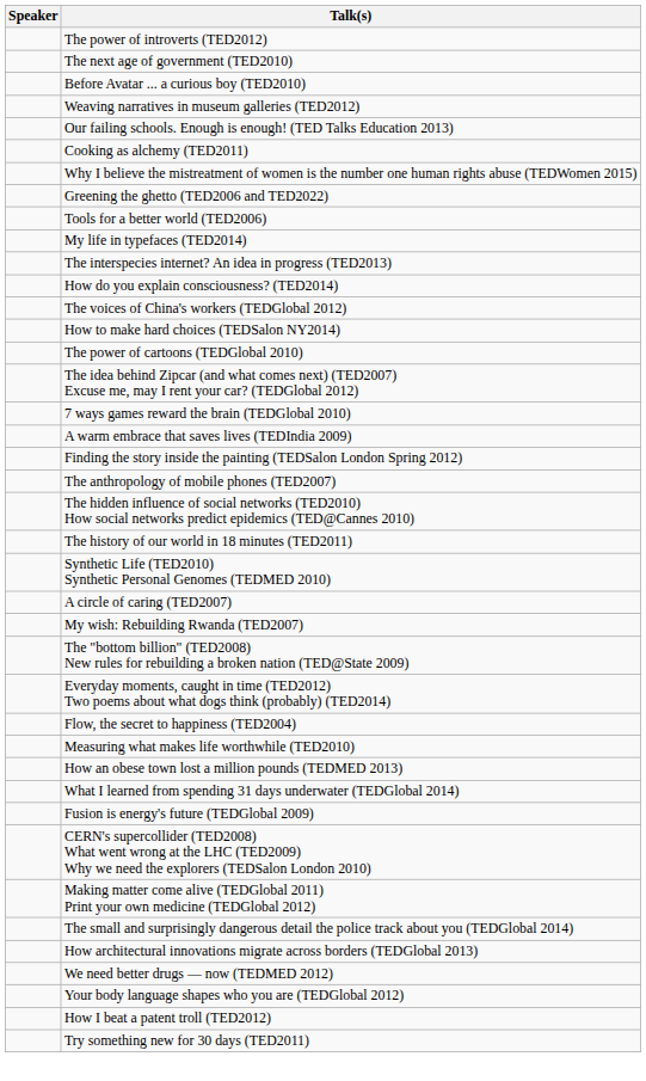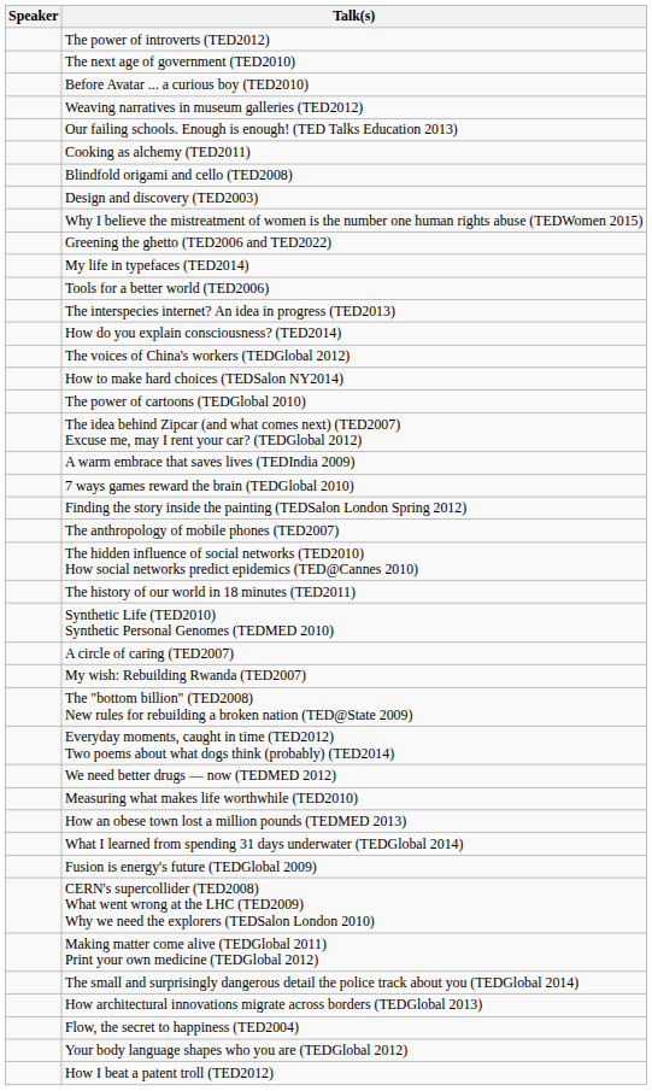+ row: Blindfold origami and cello (TED2008)
+ row: Design and discovery (TED2003)
rows swapped: My life in typefaces (TED2014) <-> Tools for a better world (TED2006)
rows swapped: 7 ways games reward the brain (TEDGlobal 2010) <-> A warm embrace that saves lives (TEDIndia 2009)
rows swapped: We need better drugs — now (TEDMED 2012) <-> Flow, the secret to happiness (TED2004)
- row: Try something new for 30 days (TED2011)
